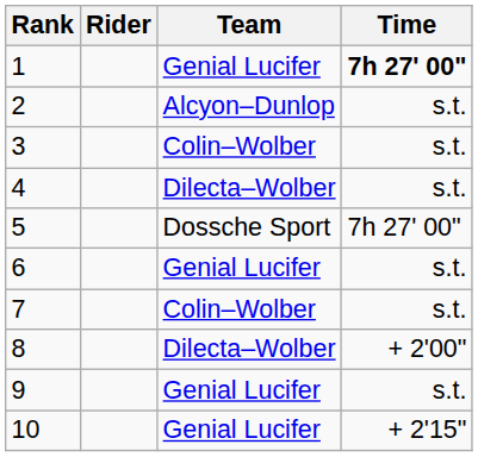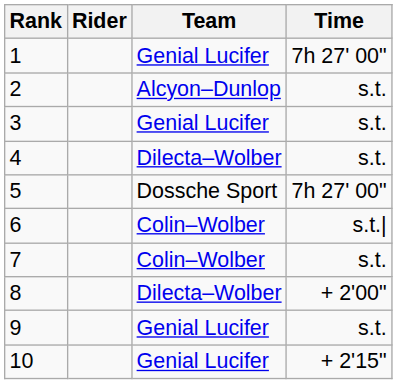1 | Time: bold -> normal
3 | Team: Colin–Wolber -> Genial Lucifer
6 | Team: Genial Lucifer -> Colin–Wolber
6 | Time: s.t. -> s.t.|
